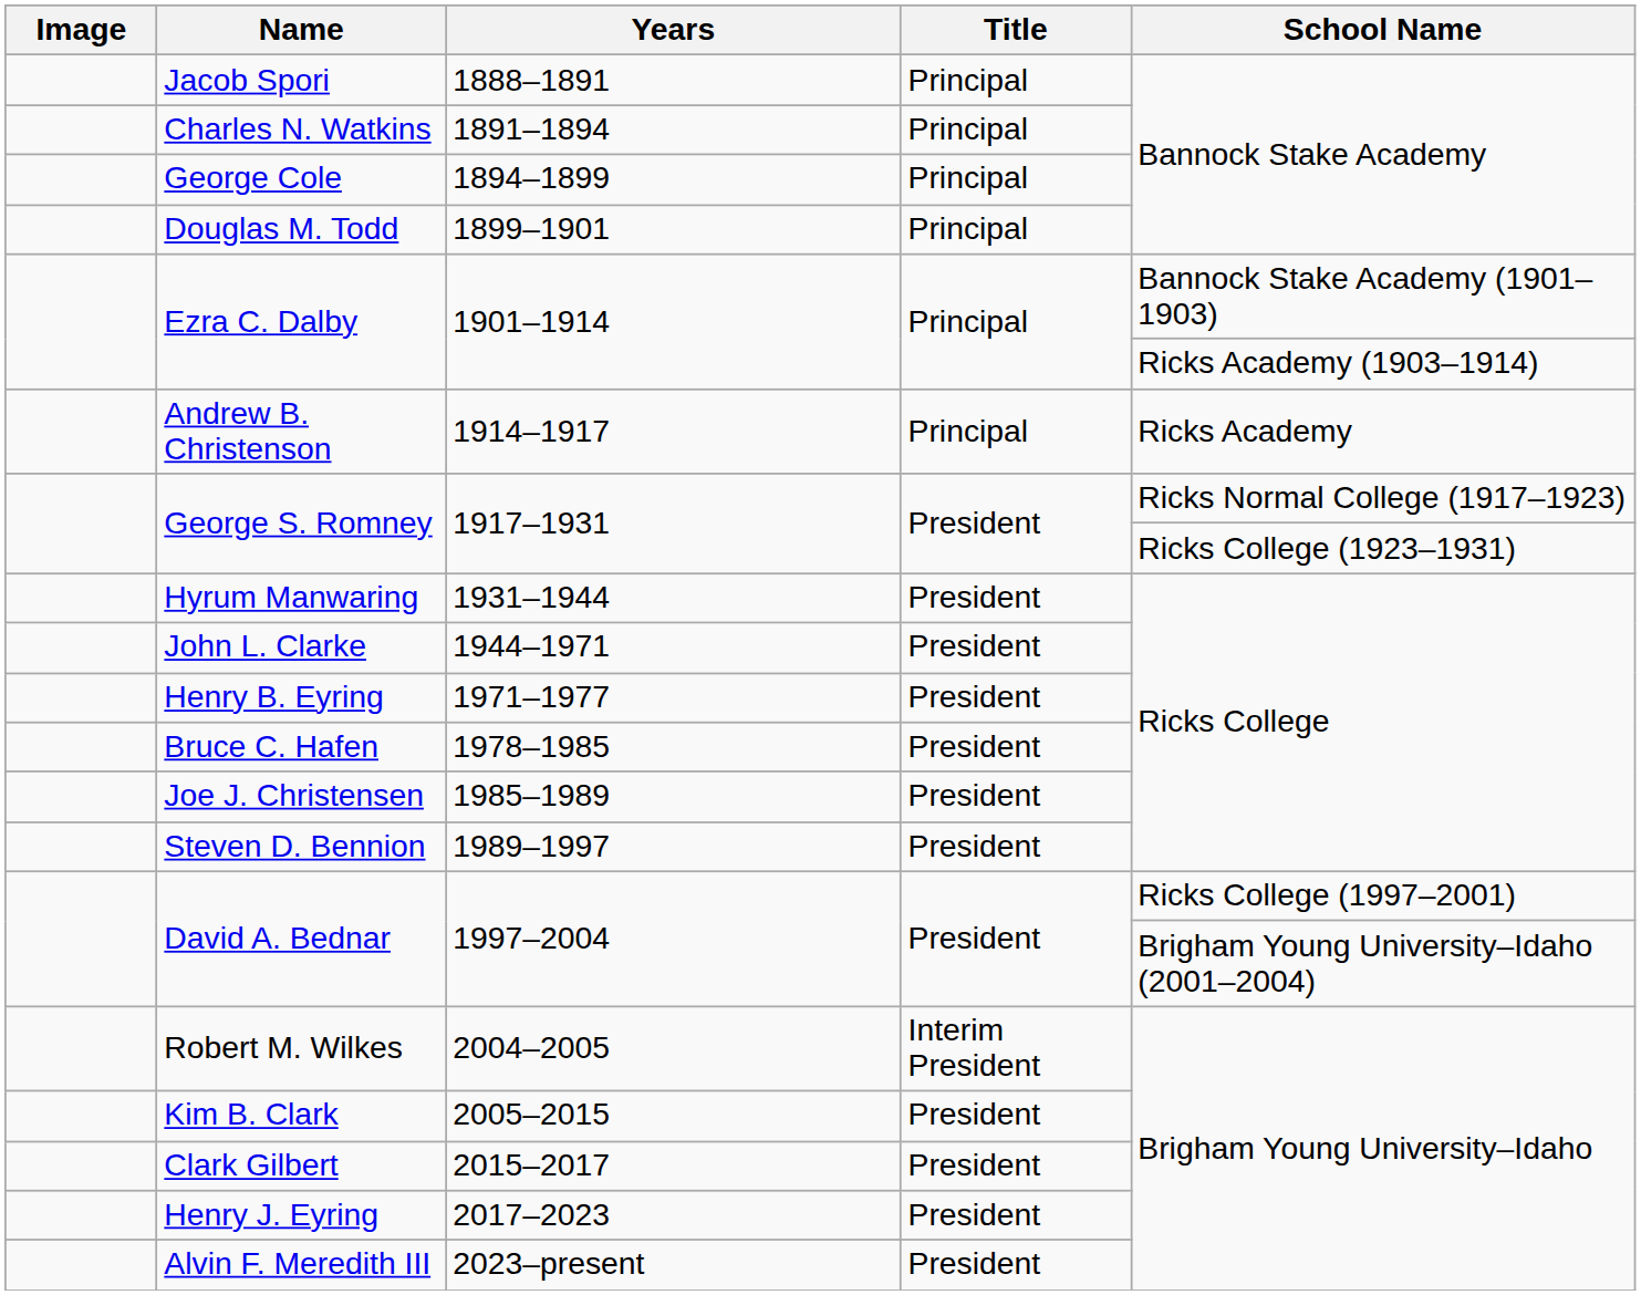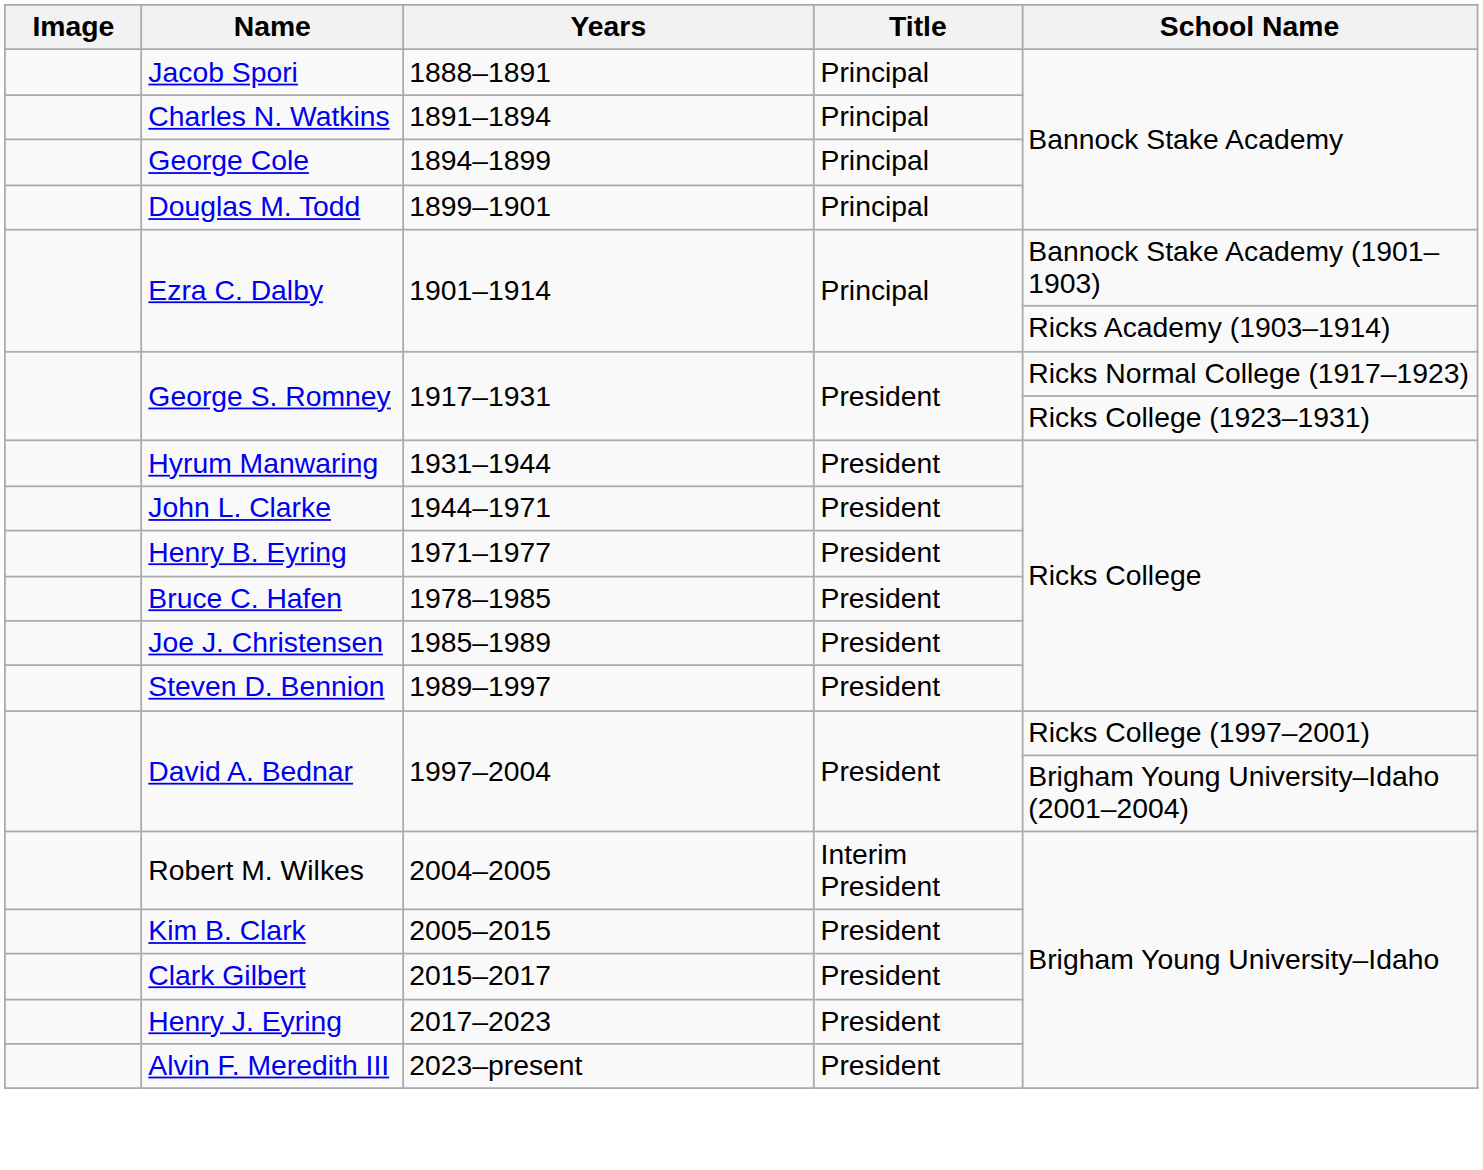- row: Andrew B. Christenson | 1914–1917 | Principal | Ricks Academy
